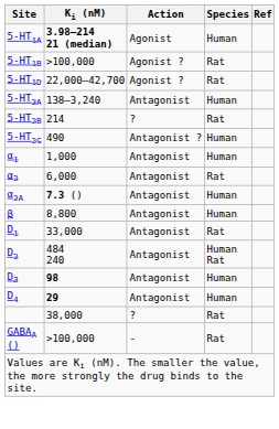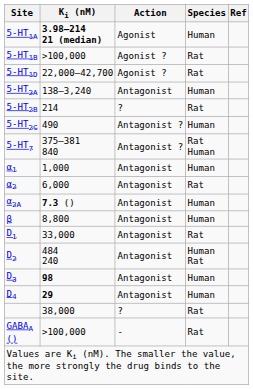+ row: 5-HT7 | 375–381 840 | Antagonist ? | Rat Human
